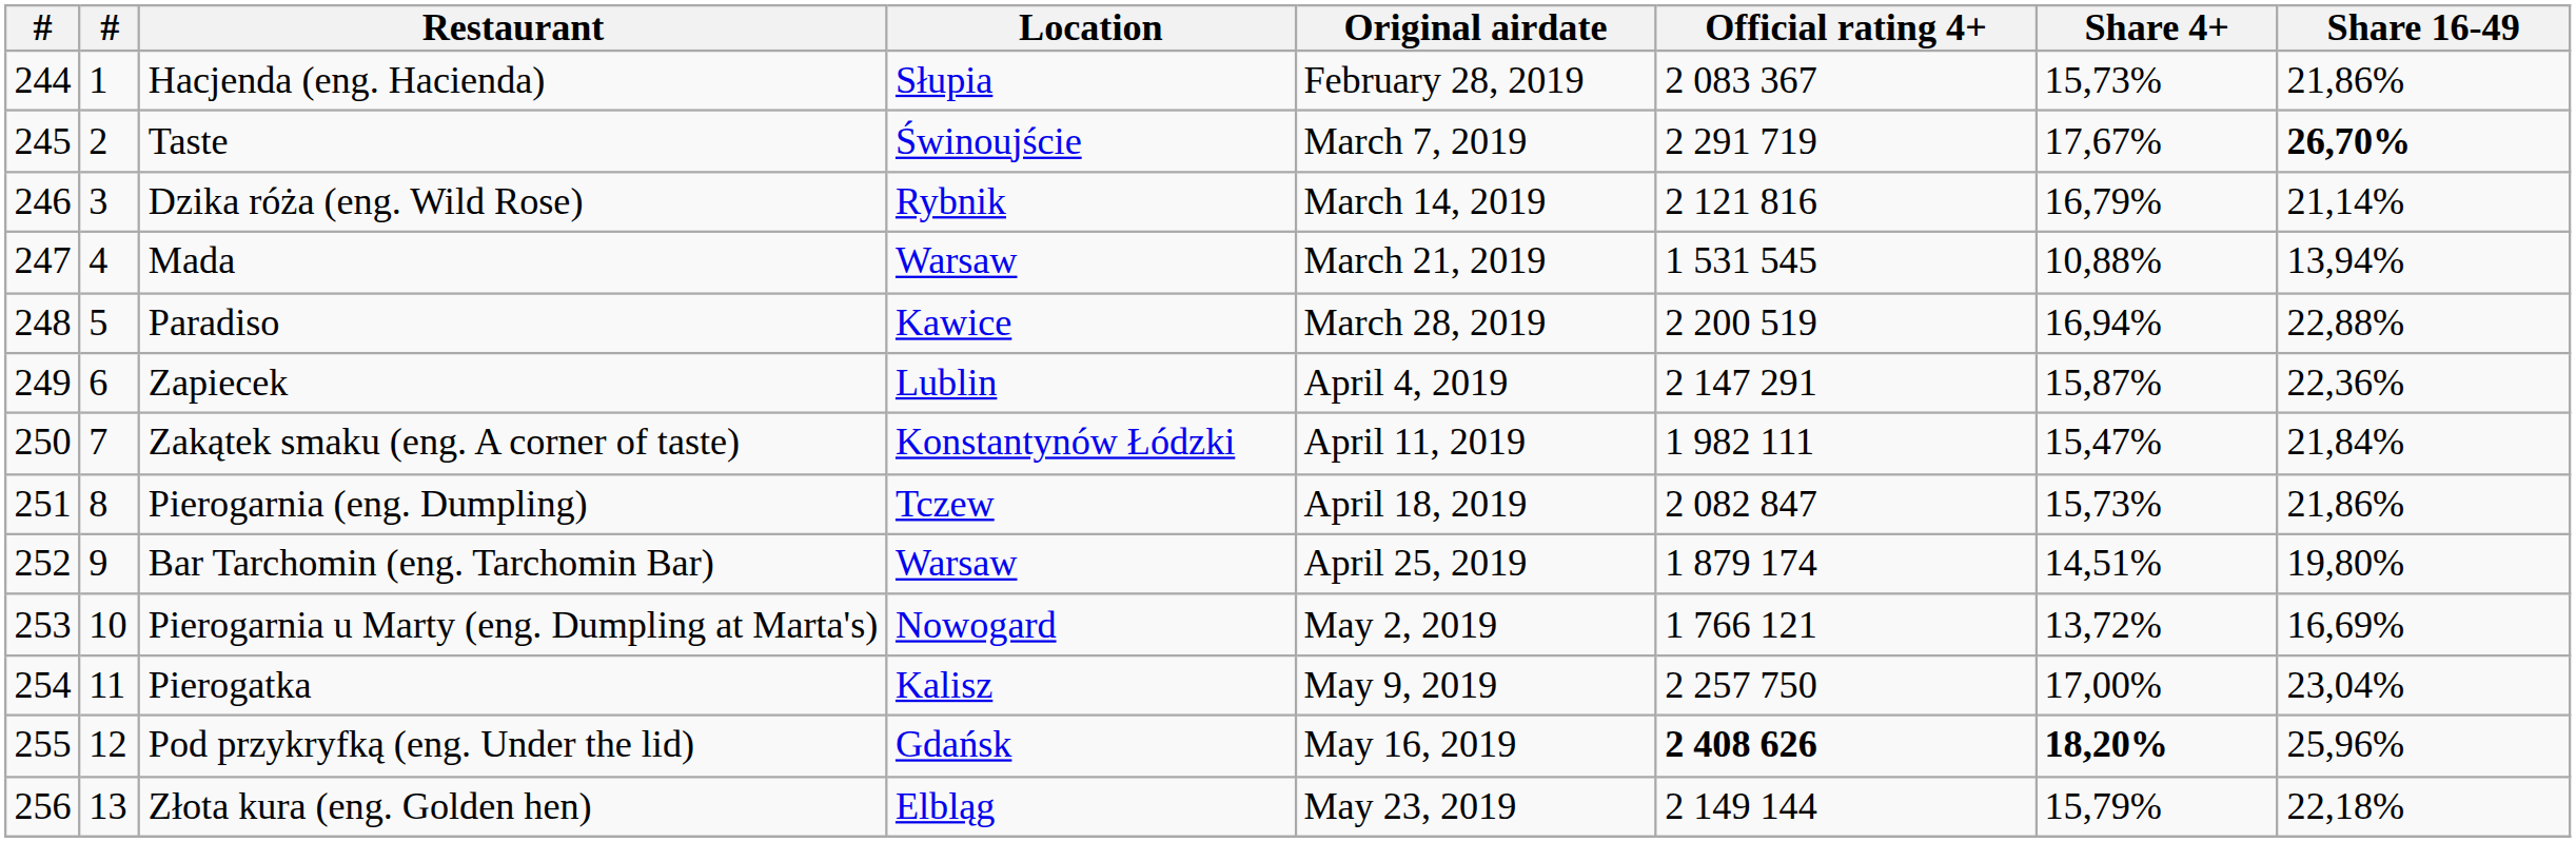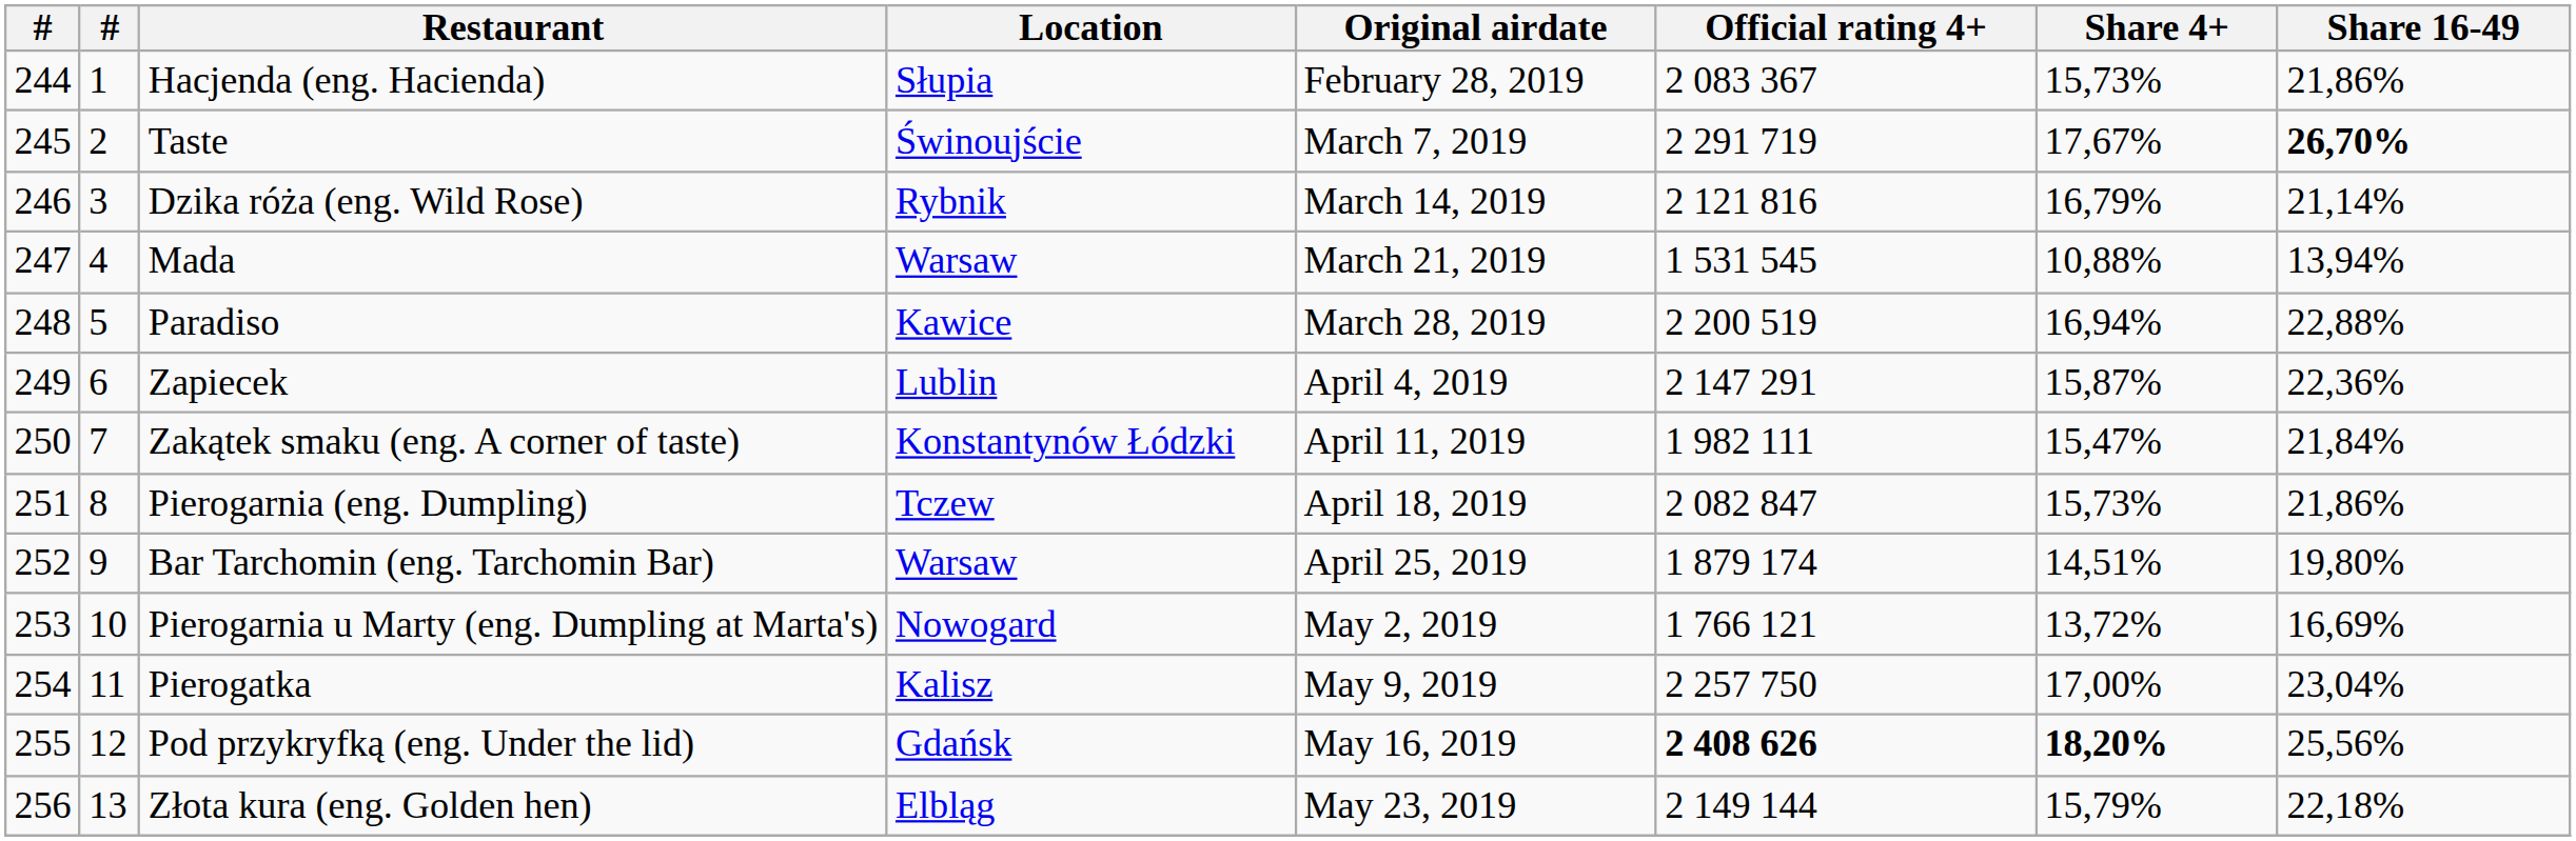Pod przykryfką (eng. Under the lid) | Share 16-49: 25,96% -> 25,56%
